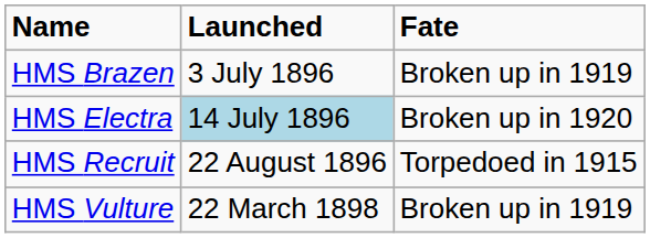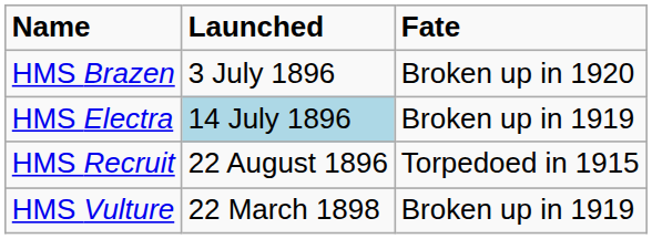HMS Brazen | Fate: Broken up in 1919 -> Broken up in 1920
HMS Electra | Fate: Broken up in 1920 -> Broken up in 1919
